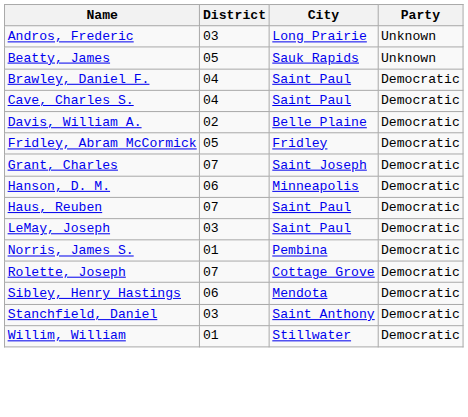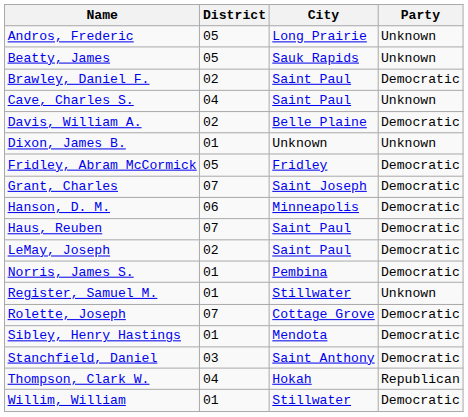Andros, Frederic | District: 03 -> 05
Brawley, Daniel F. | District: 04 -> 02
Cave, Charles S. | Party: Democratic -> Unknown
+ row: Dixon, James B. | 01 | Unknown | Unknown
LeMay, Joseph | District: 03 -> 02
+ row: Register, Samuel M. | 01 | Stillwater | Unknown
Sibley, Henry Hastings | District: 06 -> 01
+ row: Thompson, Clark W. | 04 | Hokah | Republican
